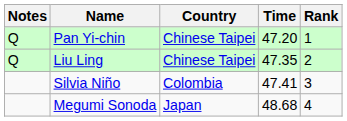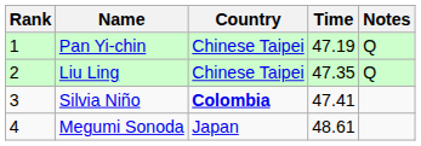columns swapped: Rank <-> Notes
Pan Yi-chin | Time: 47.20 -> 47.19
Silvia Niño | Country: normal -> bold
Megumi Sonoda | Time: 48.68 -> 48.61
